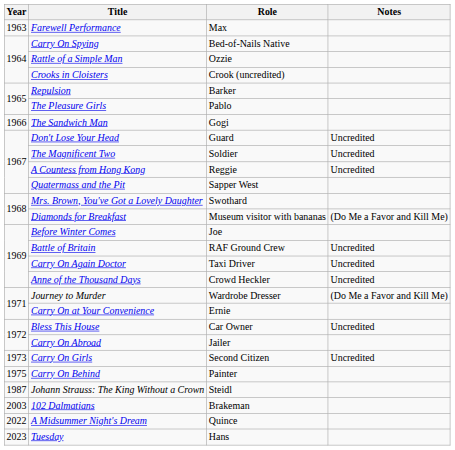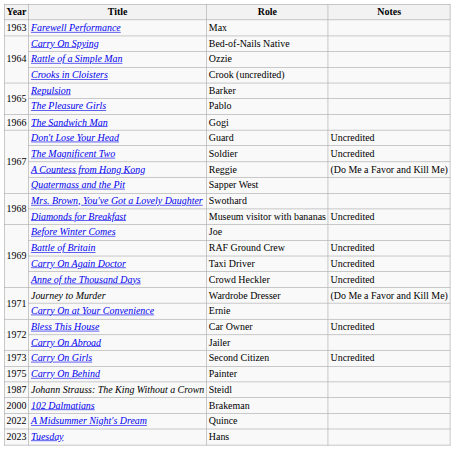A Countess from Hong Kong | Notes: Uncredited -> (Do Me a Favor and Kill Me)
Diamonds for Breakfast | Notes: (Do Me a Favor and Kill Me) -> Uncredited
102 Dalmatians | Year: 2003 -> 2000
